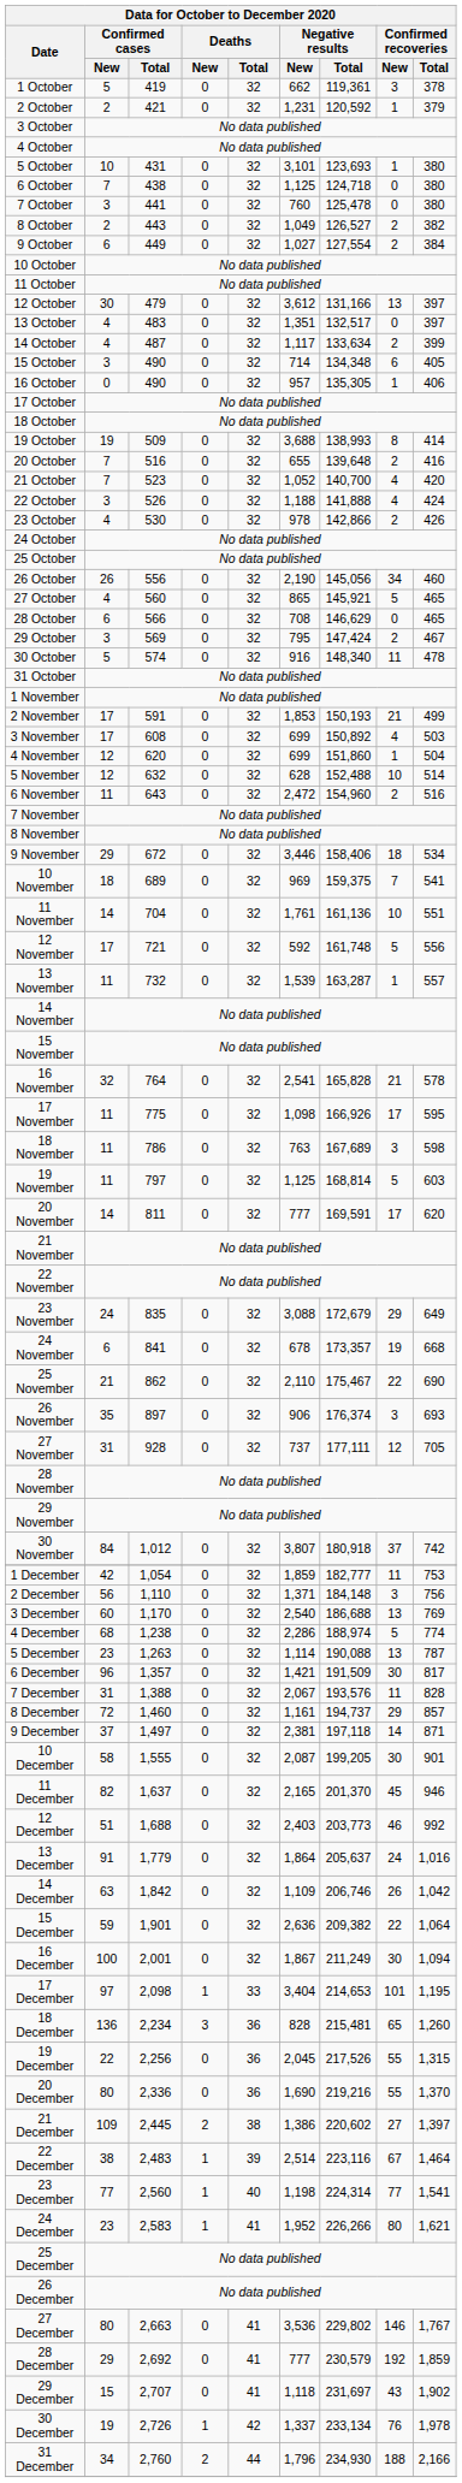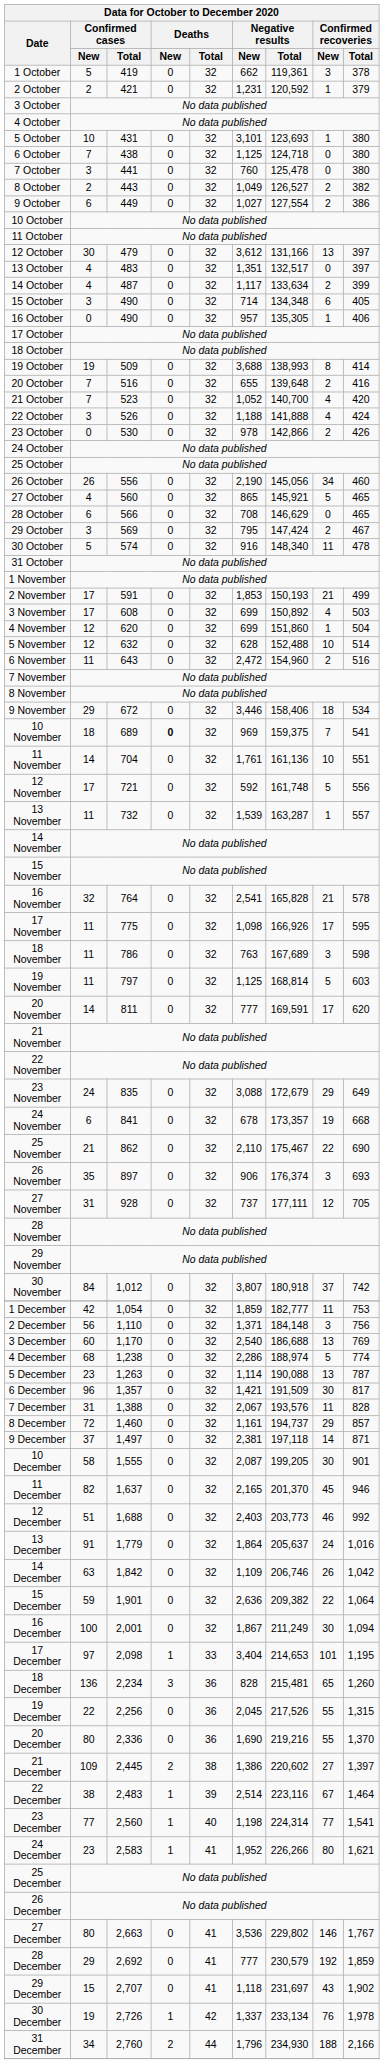9 October | Confirmed recoveries / Total: 384 -> 386
23 October | Confirmed cases / New: 4 -> 0
10 November | Deaths / New: normal -> bold
